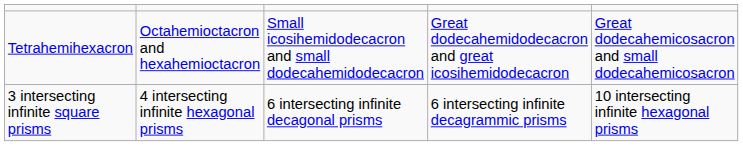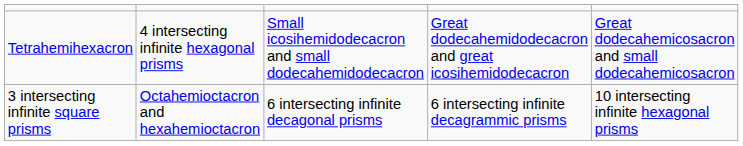Tetrahemihexacron | column 2: Octahemioctacron and hexahemioctacron -> 4 intersecting infinite hexagonal prisms
3 intersecting infinite square prisms | column 2: 4 intersecting infinite hexagonal prisms -> Octahemioctacron and hexahemioctacron
